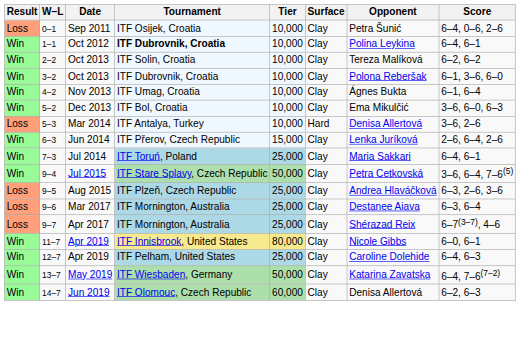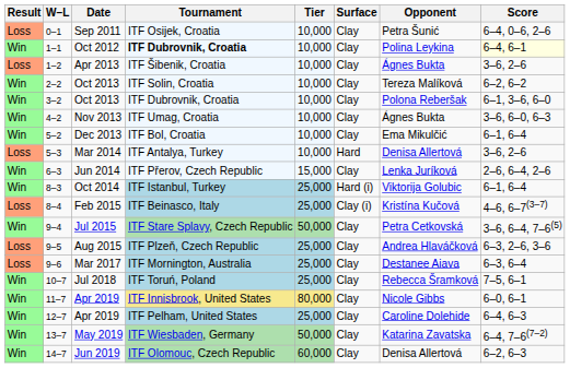Oct 2012 | Score: no background -> lightyellow background
+ row: Loss | 1–2 | Apr 2013 | ITF Šibenik, Croatia | 10,000 | Clay | Ágnes Bukta | 3–6, 2–6
Nov 2013 | Score: 6–1, 6–4 -> 3–6, 6–0, 6–3
Dec 2013 | Score: 3–6, 6–0, 6–3 -> 6–1, 6–4
- row: Win | 7–3 | Jul 2014 | ITF Toruń, Poland | 25,000 | Clay | Maria Sakkari | 6–4, 6–1
+ row: Win | 8–3 | Oct 2014 | ITF Istanbul, Turkey | 25,000 | Hard (i) | Viktorija Golubic | 6–1, 6–4
+ row: Loss | 8–4 | Feb 2015 | ITF Beinasco, Italy | 25,000 | Clay (i) | Kristína Kučová | 4–6, 6–7(3–7)
- row: Loss | 9–7 | Apr 2017 | ITF Mornington, Australia | 25,000 | Clay | Shérazad Reix | 6–7(3–7), 4–6
+ row: Win | 10–7 | Jul 2018 | ITF Toruń, Poland | 25,000 | Clay | Rebecca Šramková | 7–5, 6–1
